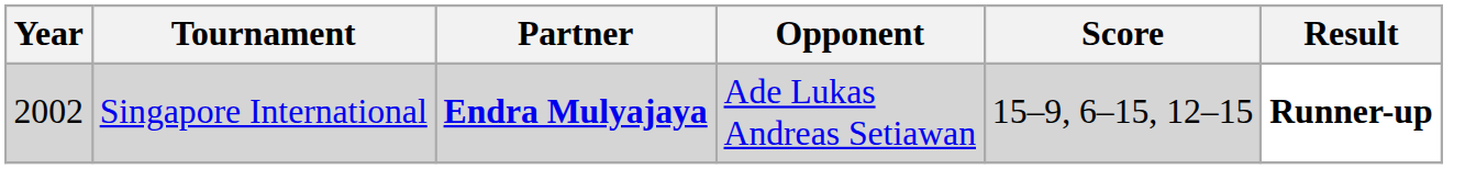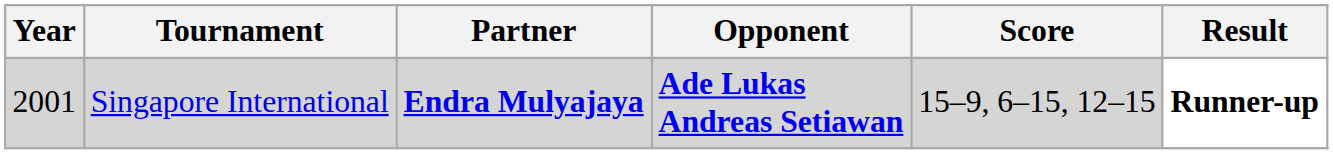Singapore International | Year: 2002 -> 2001
Singapore International | Opponent: normal -> bold
